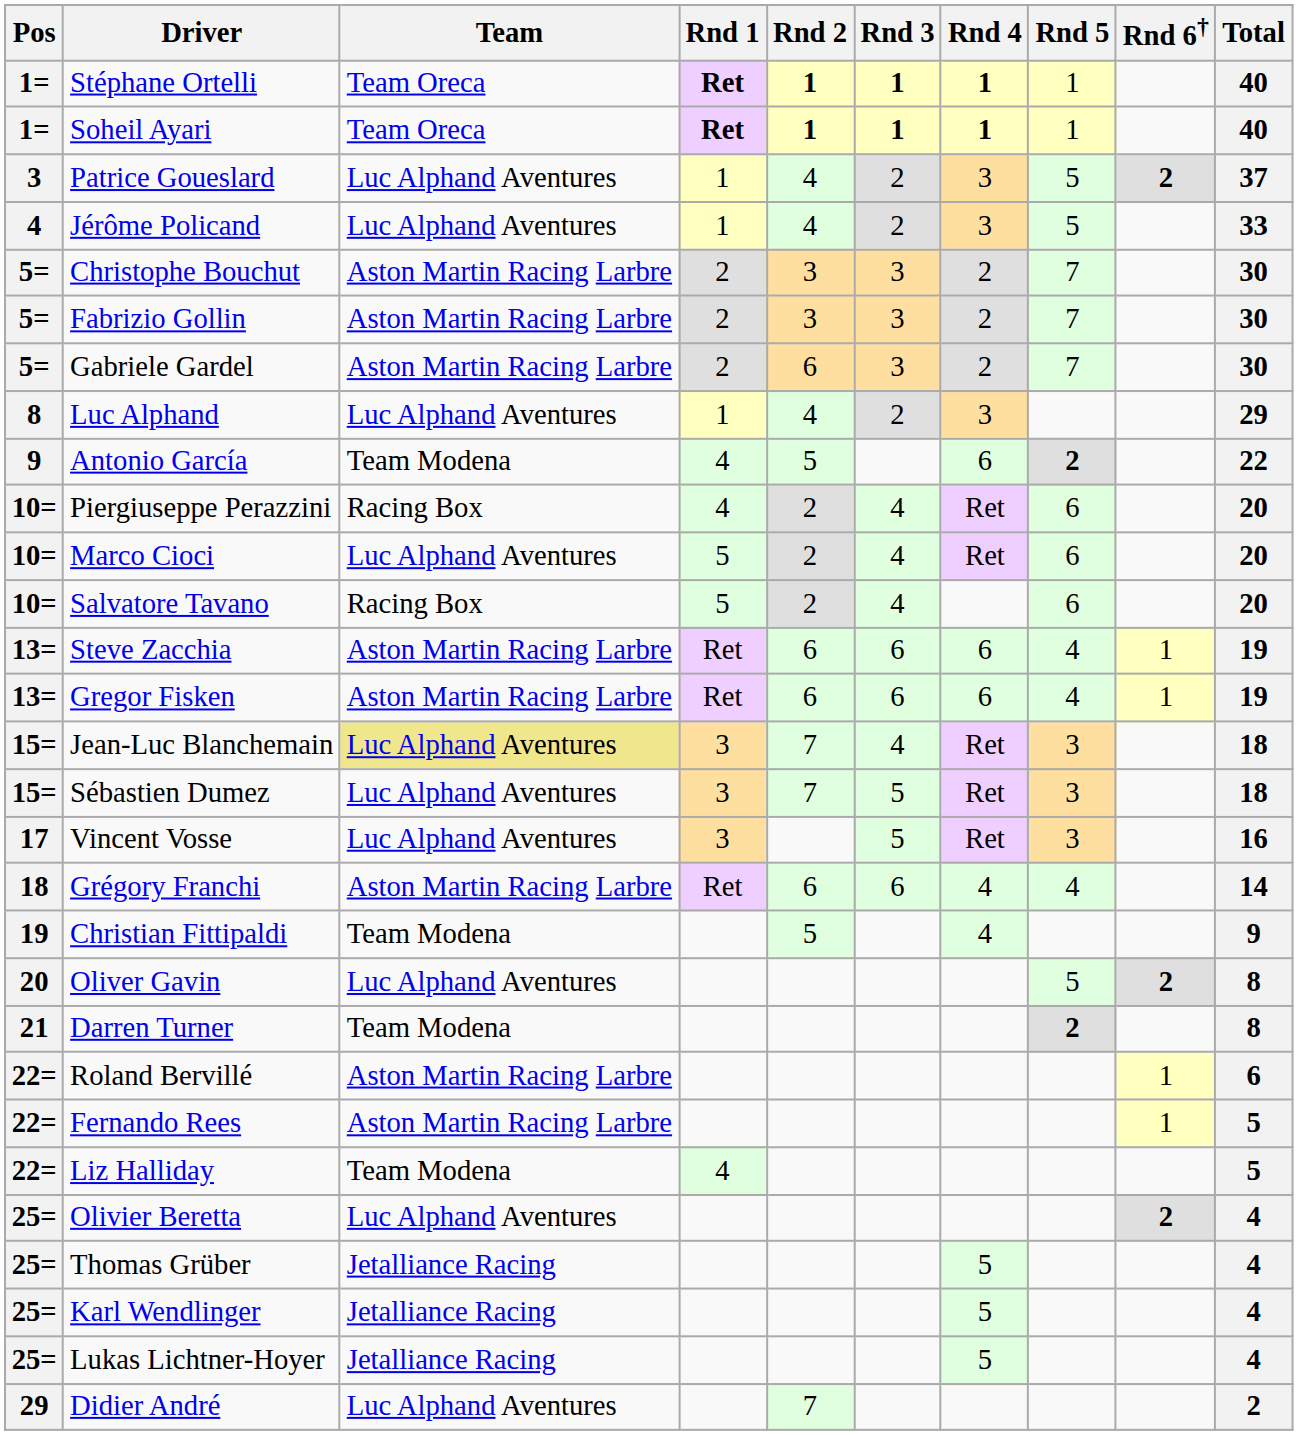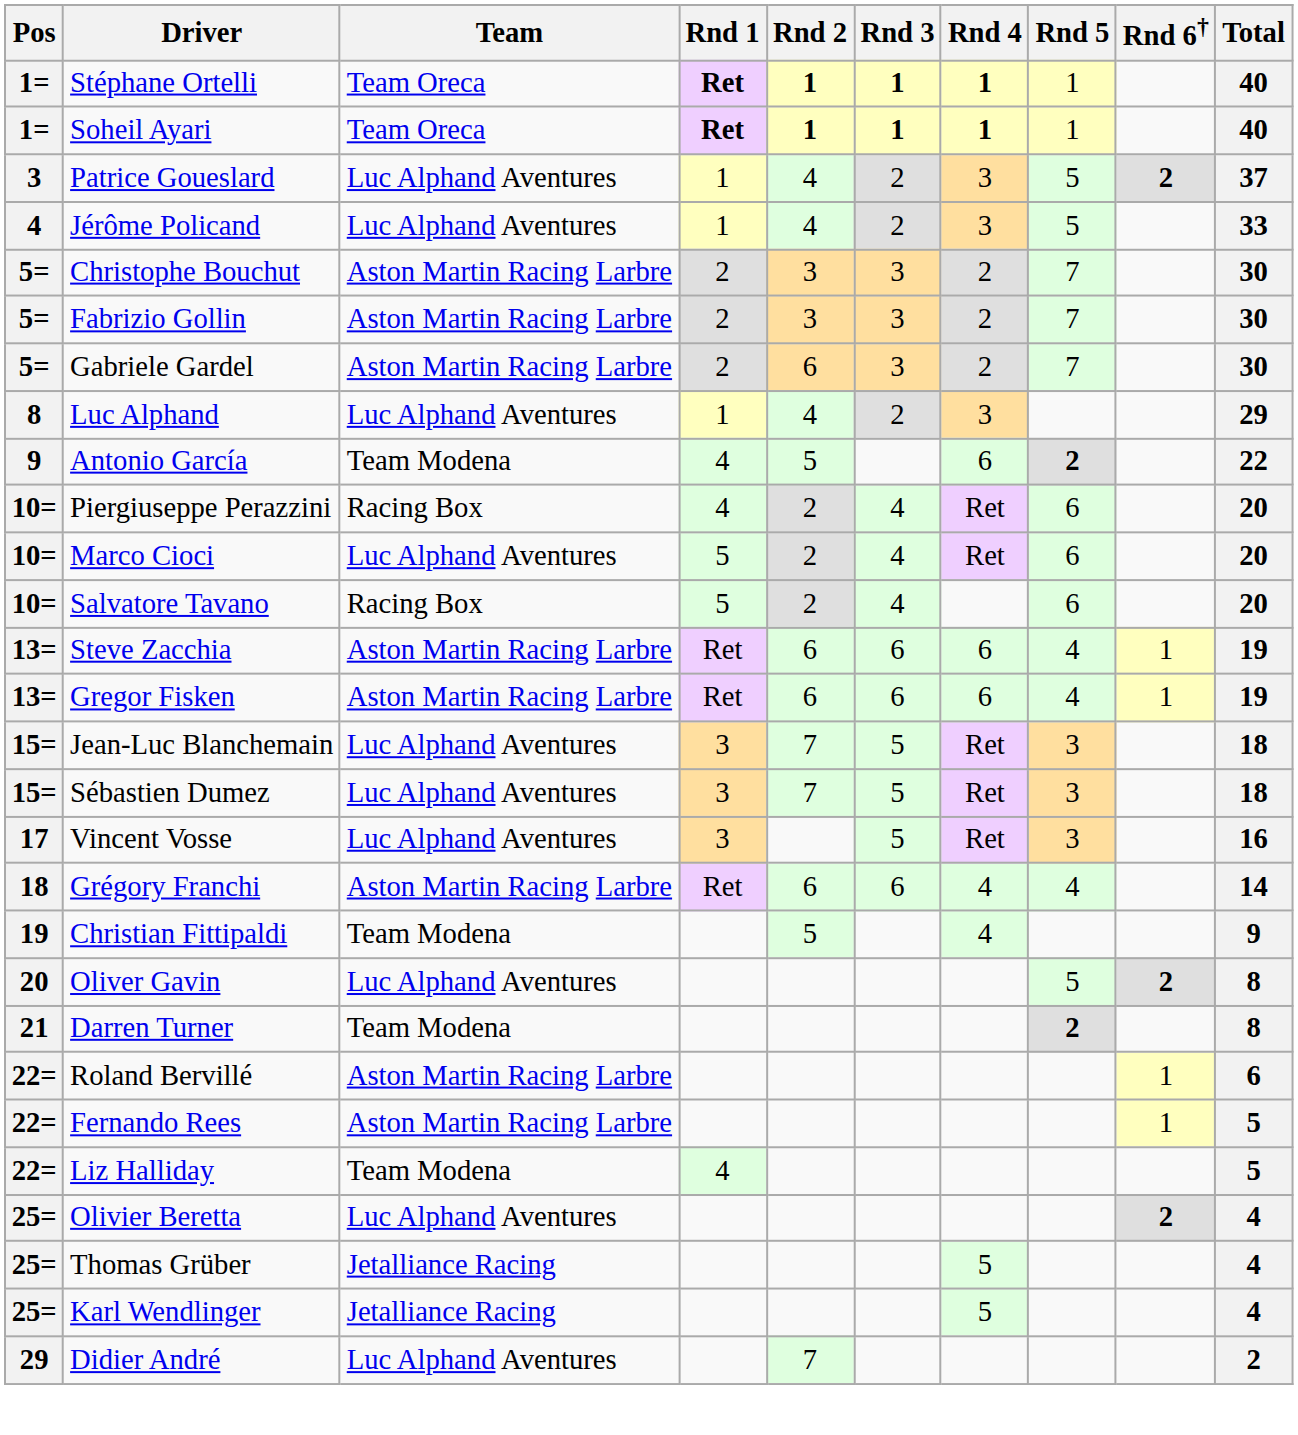Jean-Luc Blanchemain | Team: khaki background -> no background
Jean-Luc Blanchemain | Rnd 3: 4 -> 5
- row: 25= | Lukas Lichtner-Hoyer | Jetalliance Racing | 5 | 4
